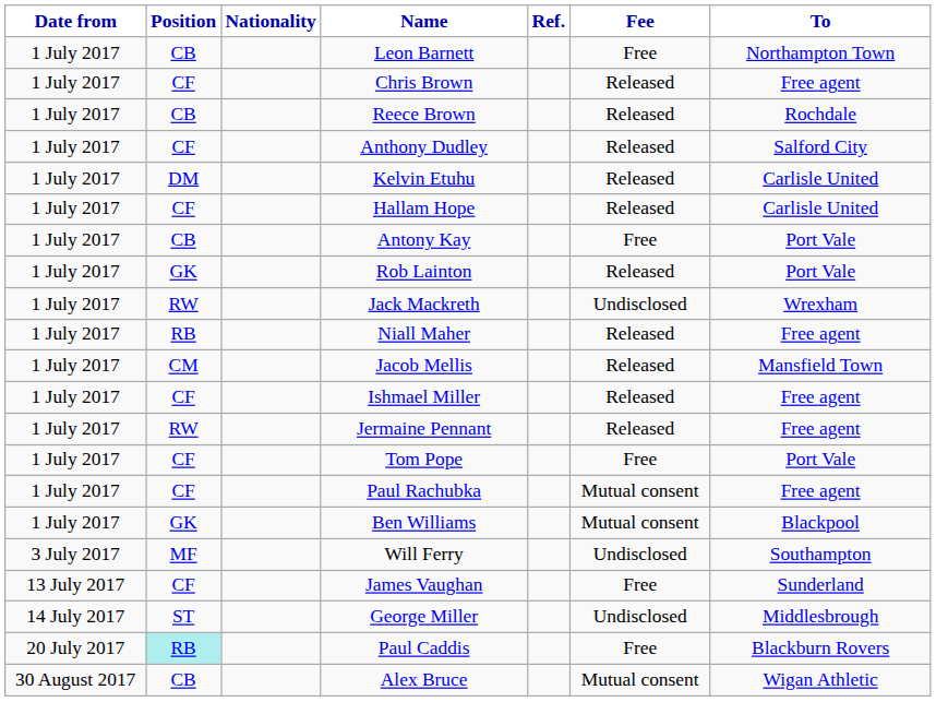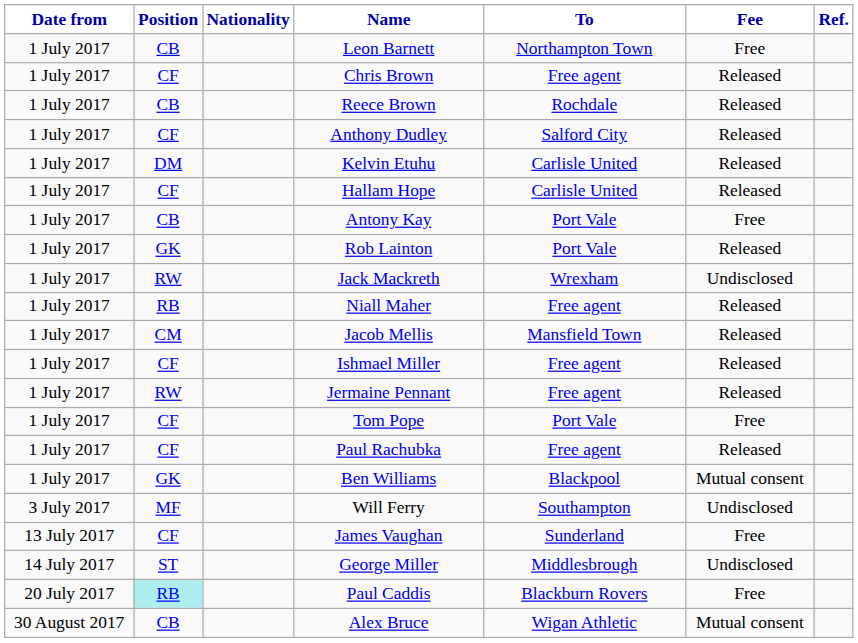columns swapped: To <-> Ref.
Paul Rachubka | Fee: Mutual consent -> Released
